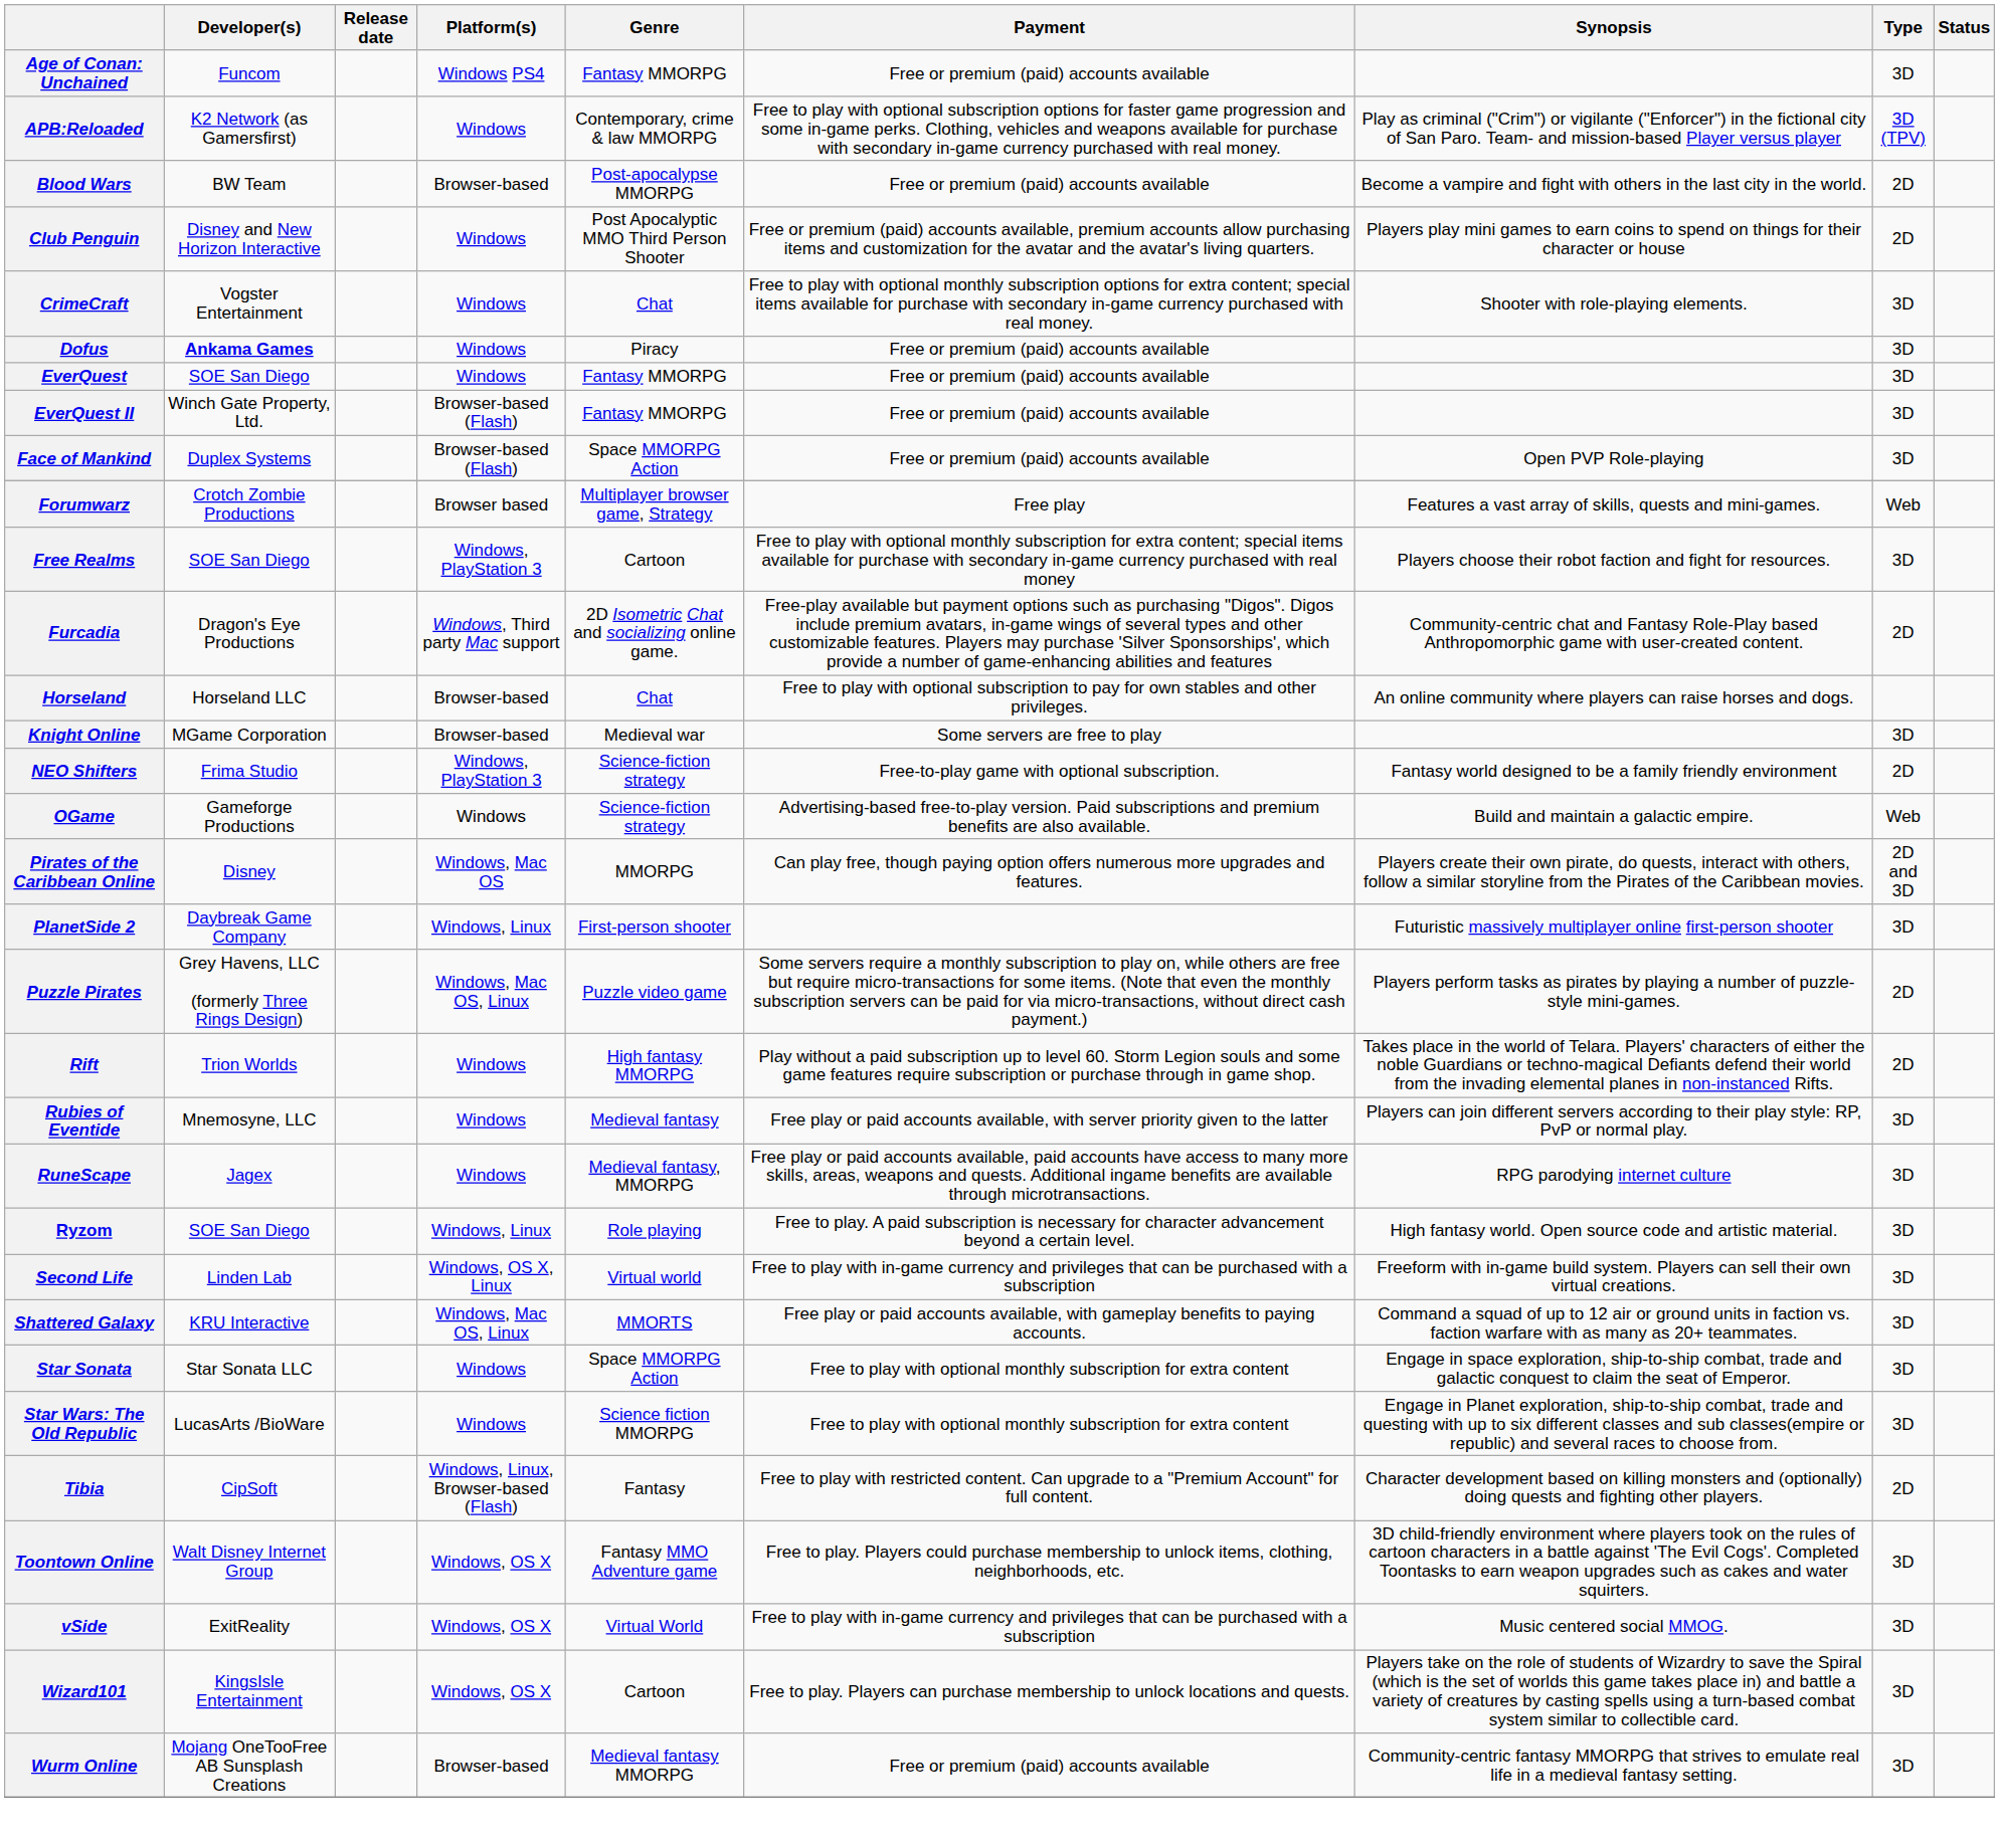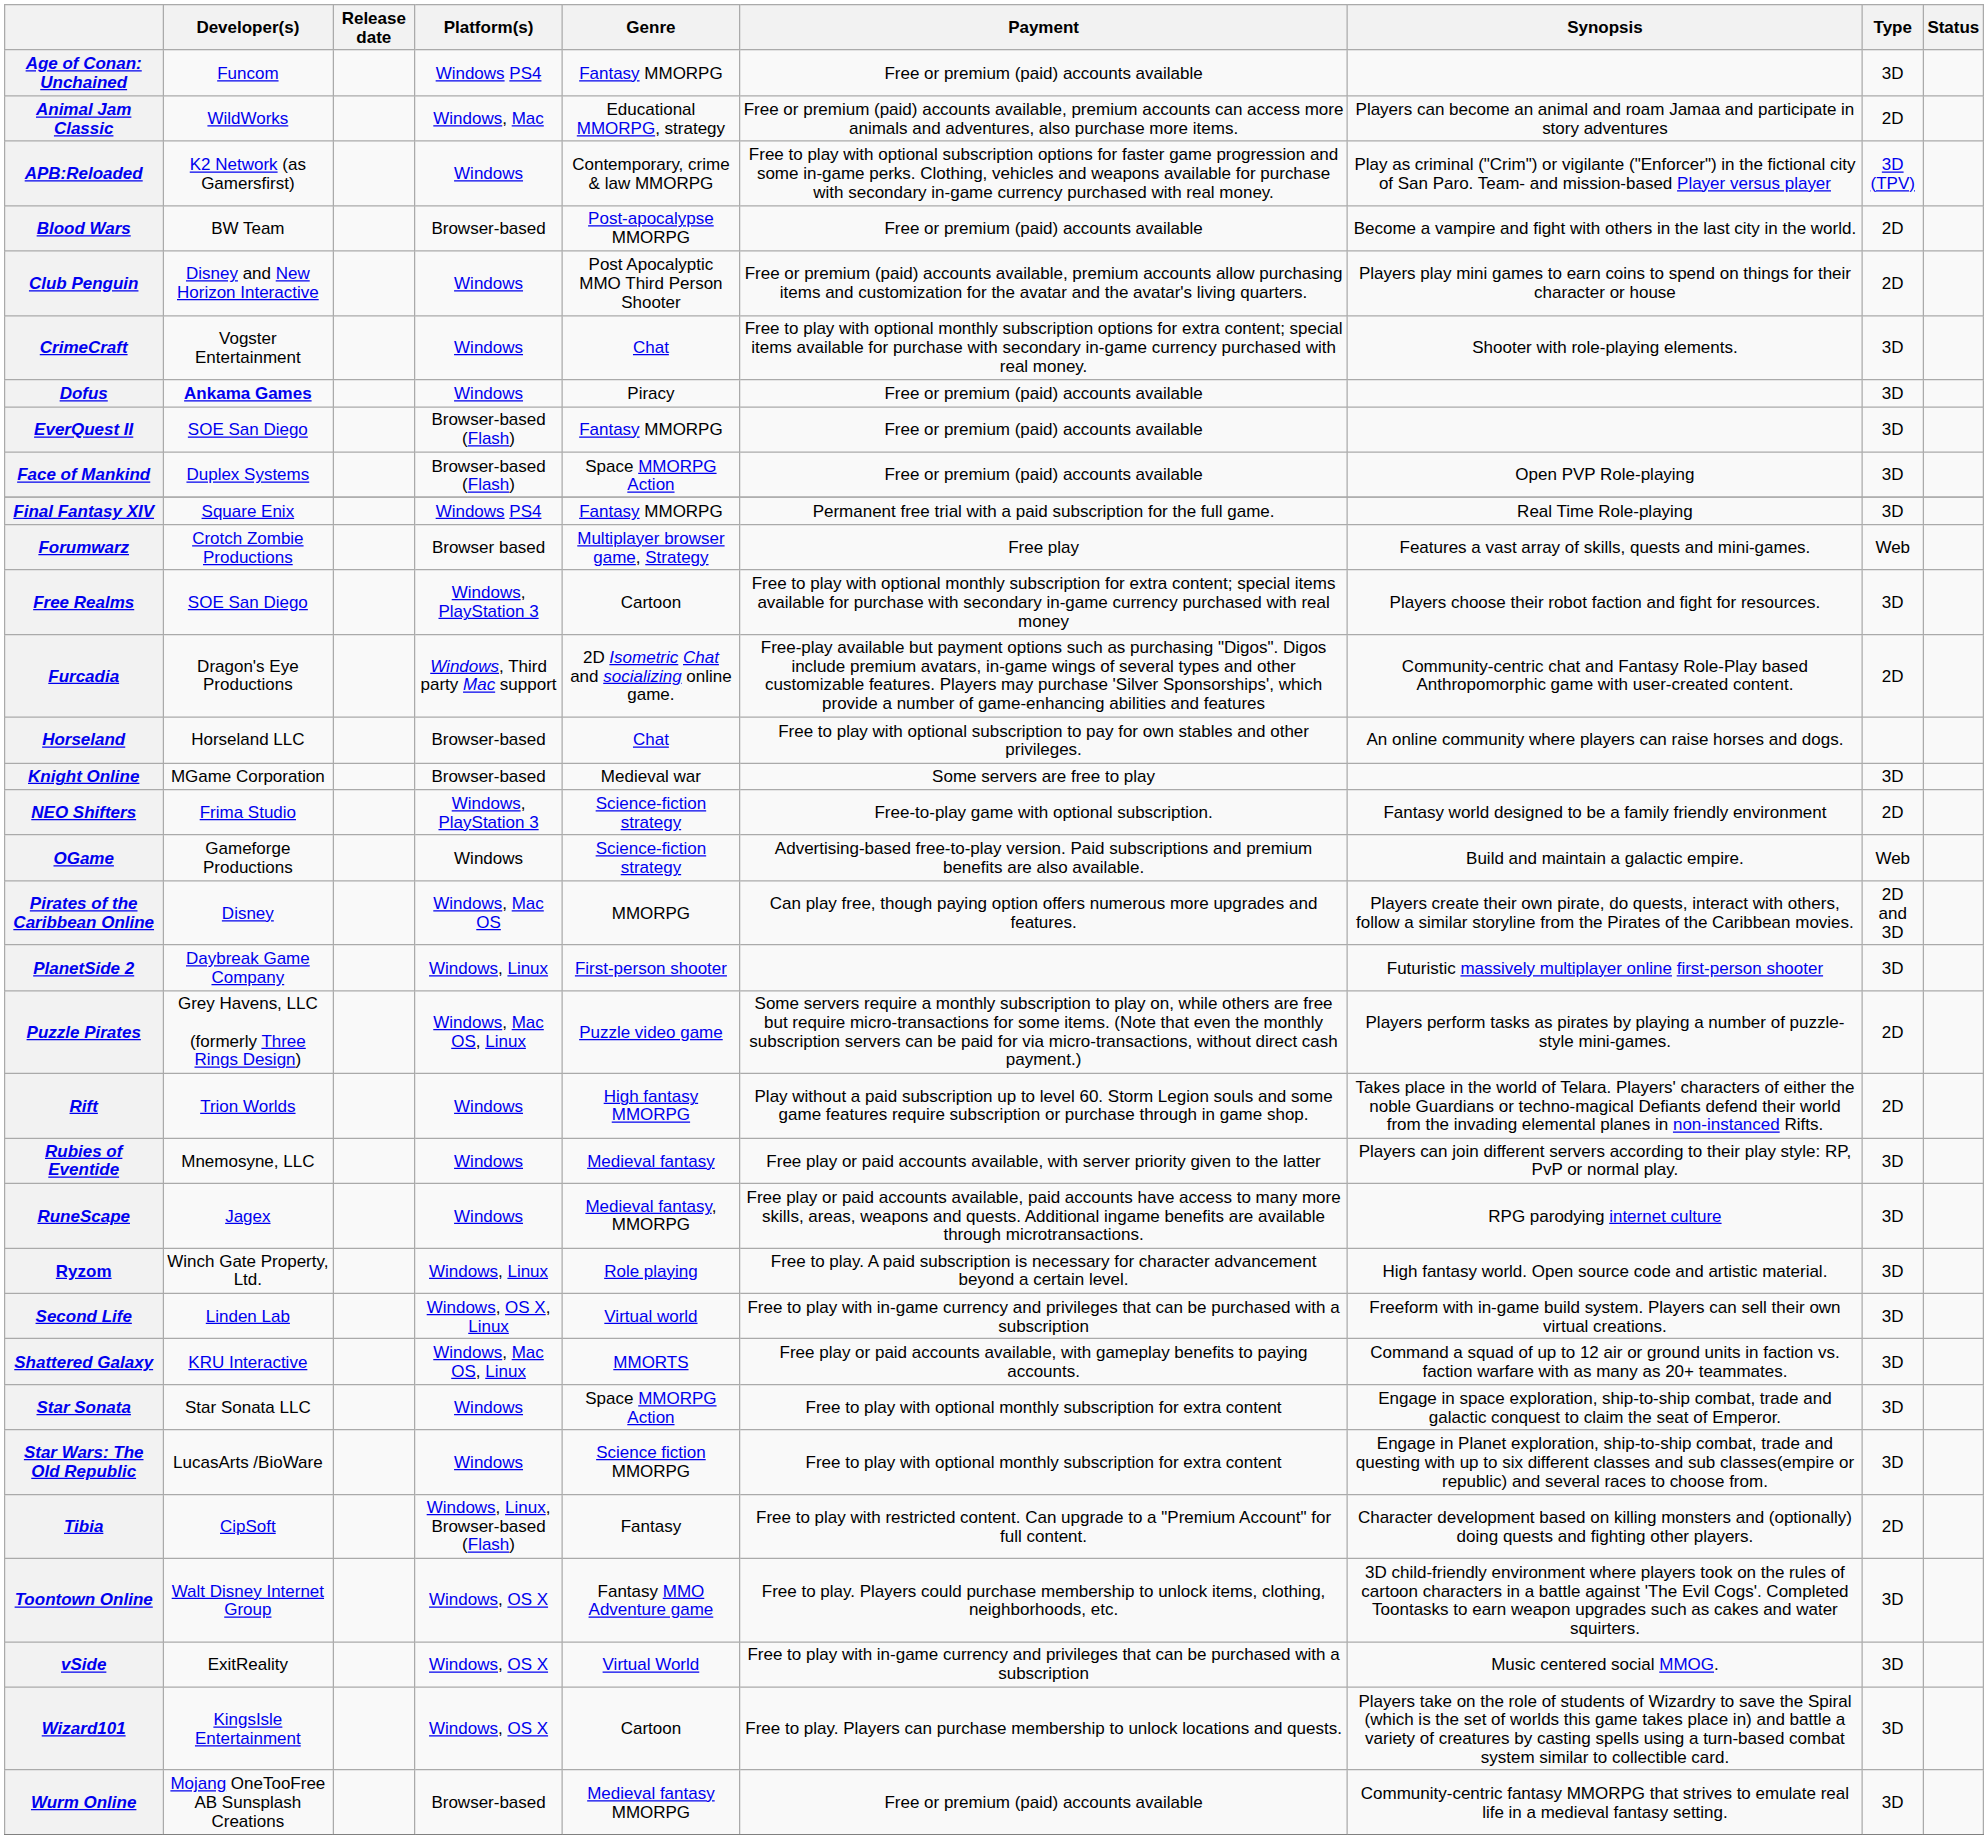+ row: Animal Jam Classic | WildWorks | Windows, Mac | Educational MMORPG, strategy | Free or premium (paid) accounts available, premium accounts can access more animals and adventures, also purchase more items. | Players can become an animal and roam Jamaa and participate in story adventures | 2D
- row: EverQuest | SOE San Diego | Windows | Fantasy MMORPG | Free or premium (paid) accounts available | 3D
EverQuest II | Developer(s): Winch Gate Property, Ltd. -> SOE San Diego
+ row: Final Fantasy XIV | Square Enix | Windows PS4 | Fantasy MMORPG | Permanent free trial with a paid subscription for the full game. | Real Time Role-playing | 3D
Ryzom | Developer(s): SOE San Diego -> Winch Gate Property, Ltd.
